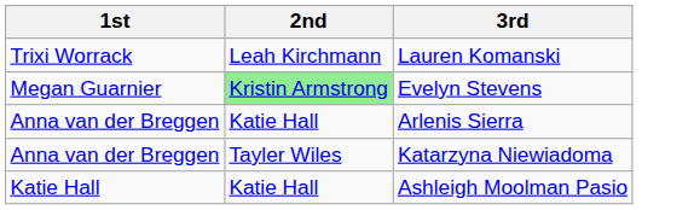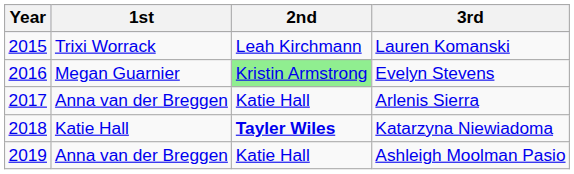+ column: Year | 2015 | 2016 | 2017 | 2018 | 2019
Katarzyna Niewiadoma | 1st: Anna van der Breggen -> Katie Hall
Katarzyna Niewiadoma | 2nd: normal -> bold
Ashleigh Moolman Pasio | 1st: Katie Hall -> Anna van der Breggen
